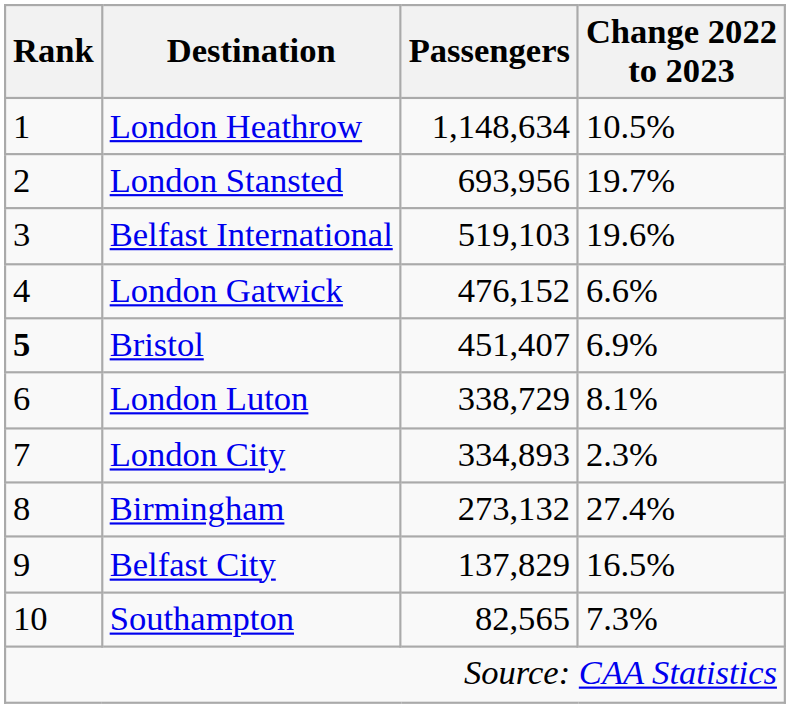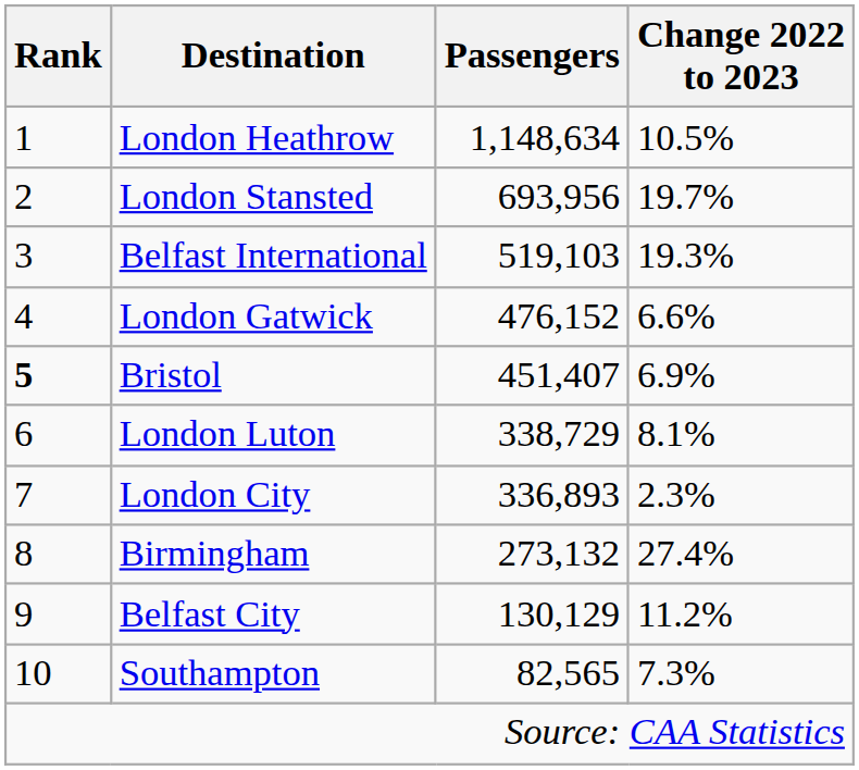Belfast International | Change 2022 to 2023: 19.6% -> 19.3%
London City | Passengers: 334,893 -> 336,893
Belfast City | Passengers: 137,829 -> 130,129
Belfast City | Change 2022 to 2023: 16.5% -> 11.2%
